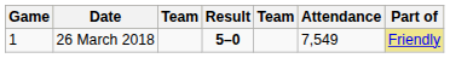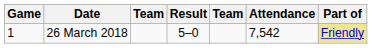26 March 2018 | Result: bold -> normal
26 March 2018 | Attendance: 7,549 -> 7,542
